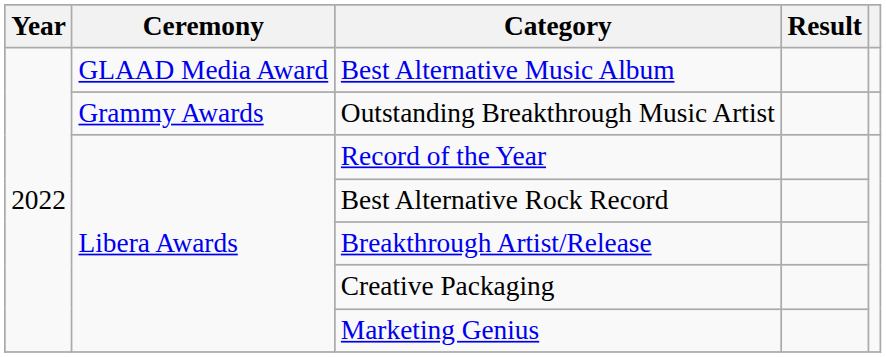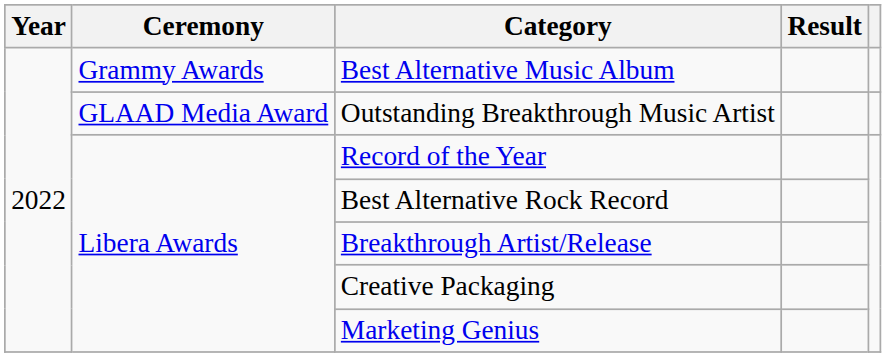Best Alternative Music Album | Ceremony: GLAAD Media Award -> Grammy Awards
Outstanding Breakthrough Music Artist | Ceremony: Grammy Awards -> GLAAD Media Award
